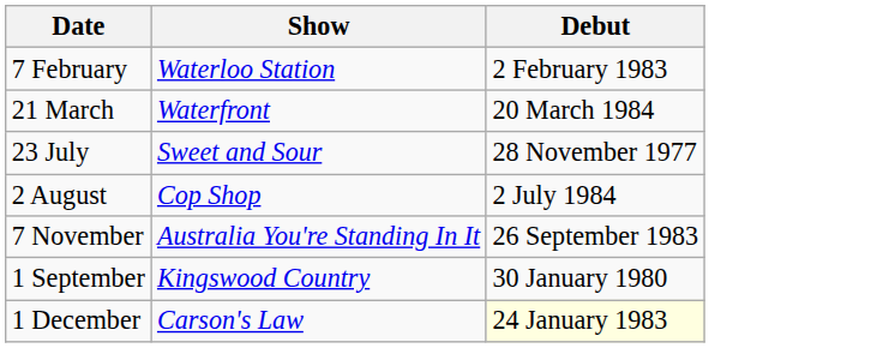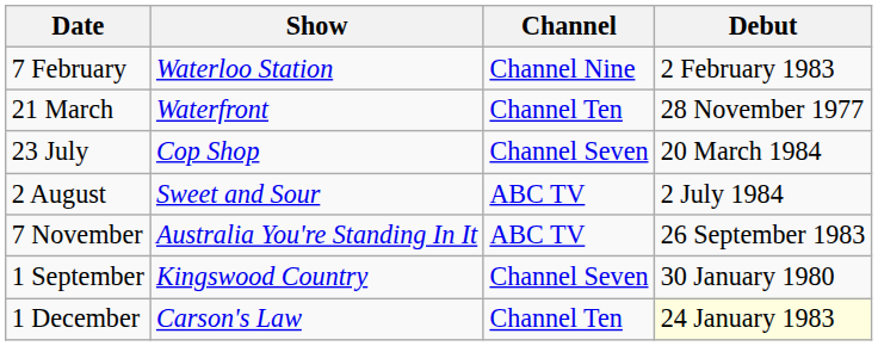+ column: Channel | Channel Nine | Channel Ten | Channel Seven | ABC TV | ABC TV | Channel Seven | Channel Ten
21 March | Debut: 20 March 1984 -> 28 November 1977
23 July | Show: Sweet and Sour -> Cop Shop
23 July | Debut: 28 November 1977 -> 20 March 1984
2 August | Show: Cop Shop -> Sweet and Sour
